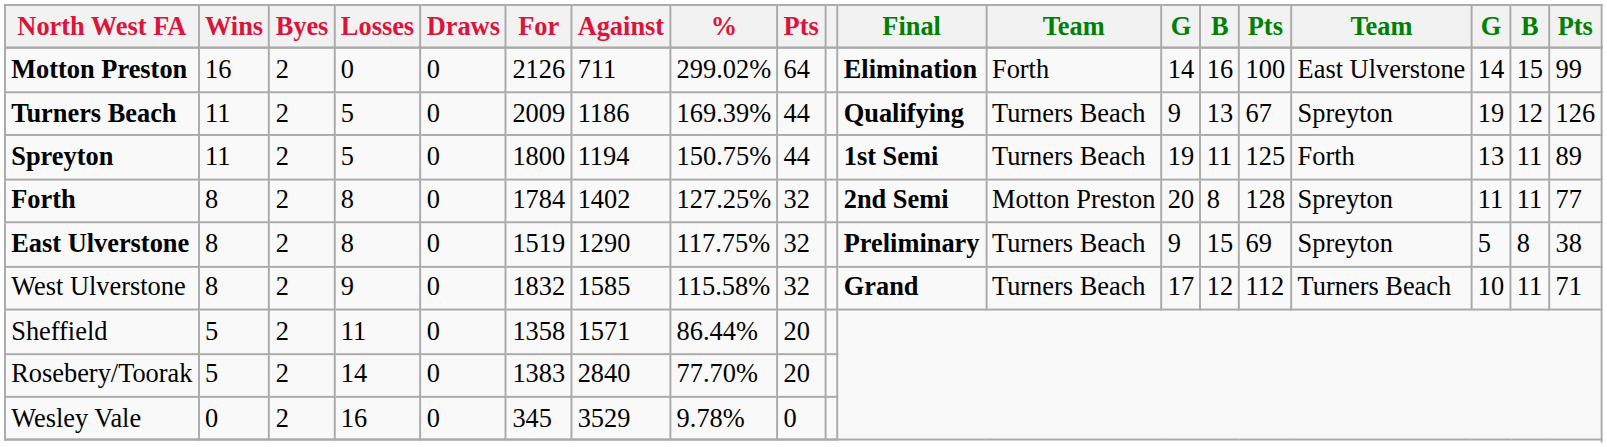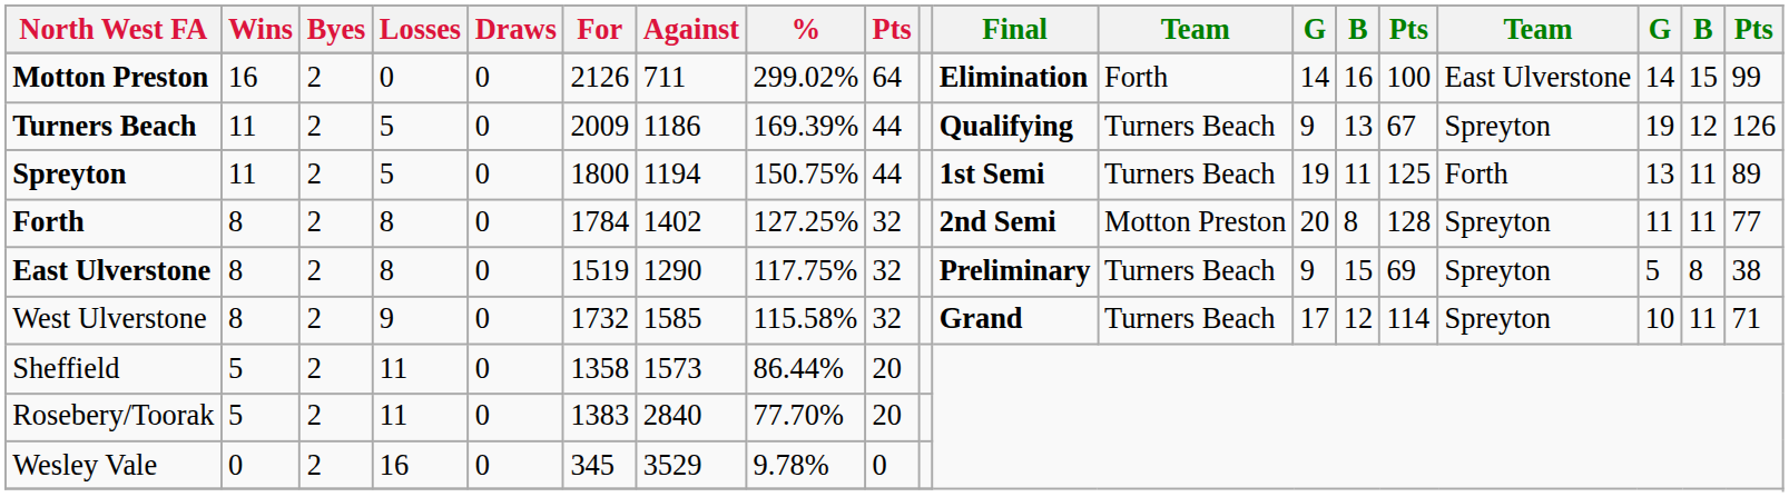West Ulverstone | For: 1832 -> 1732
West Ulverstone | column 15: 112 -> 114
West Ulverstone | column 16: Turners Beach -> Spreyton
Sheffield | Against: 1571 -> 1573
Rosebery/Toorak | Losses: 14 -> 11
